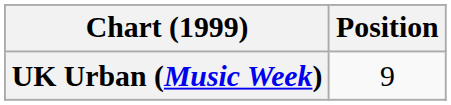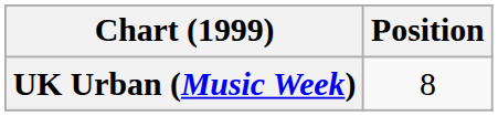UK Urban (Music Week) | Position: 9 -> 8
